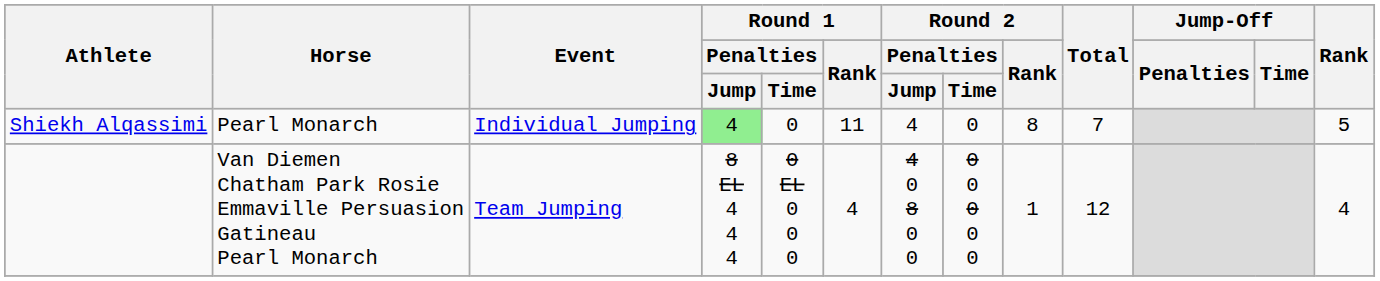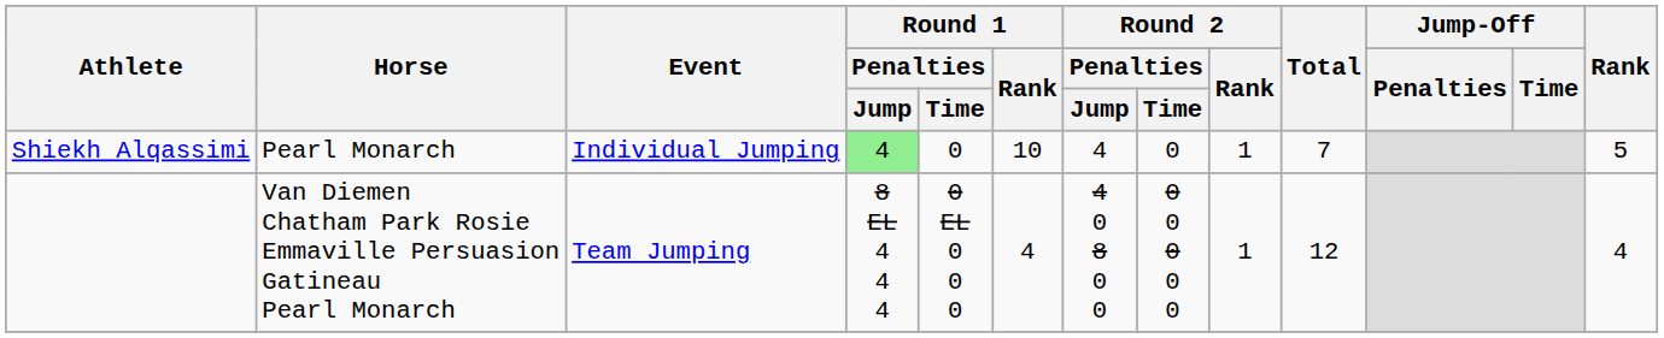Shiekh Alqassimi | Round 1 / Rank: 11 -> 10
Shiekh Alqassimi | Round 2 / Rank: 8 -> 1
